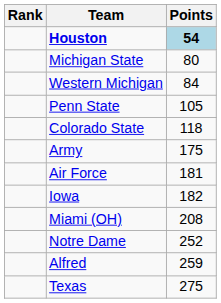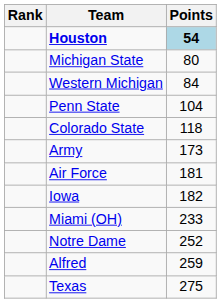Penn State | Points: 105 -> 104
Army | Points: 175 -> 173
Miami (OH) | Points: 208 -> 233
